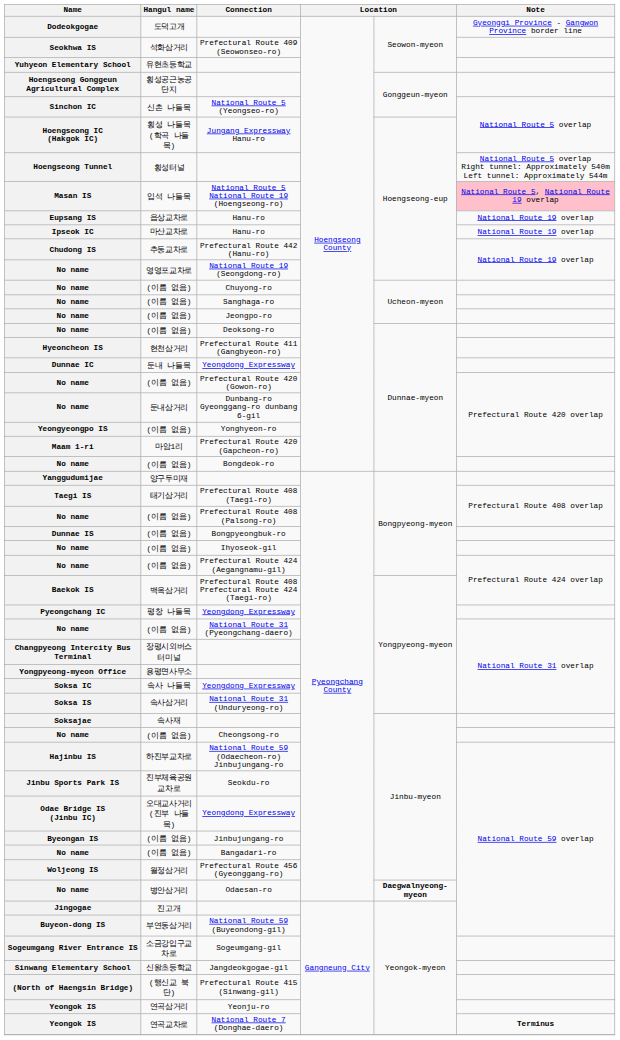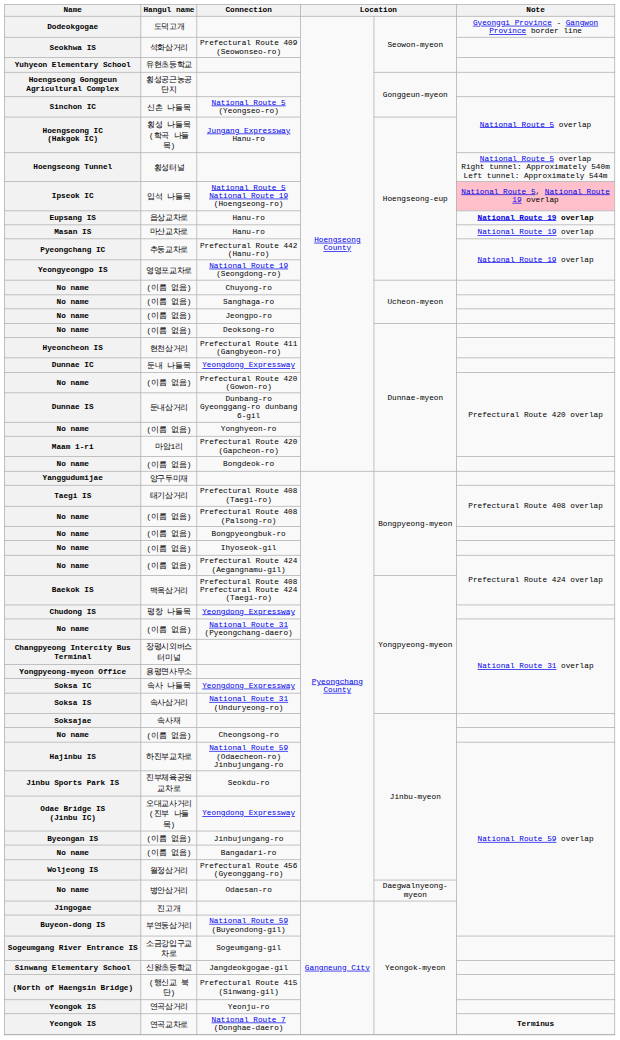National Route 5 National Route 19 (Hoengseong-ro) | Name: Masan IS -> Ipseok IC
읍상교차로 / Hanu-ro | Note: normal -> bold
마산교차로 / Hanu-ro | Name: Ipseok IC -> Masan IS
Prefectural Route 442 (Hanu-ro) | Name: Chudong IS -> Pyeongchang IC
National Route 19 (Seongdong-ro) | Name: No name -> Yeongyeongpo IS
Dunbang-ro Gyeonggang-ro dunbang 6-gil | Name: No name -> Dunnae IS
Yonghyeon-ro | Name: Yeongyeongpo IS -> No name
Bongpyeongbuk-ro | Name: Dunnae IS -> No name
평창 나들목 / Yeongdong Expressway | Name: Pyeongchang IC -> Chudong IS
Odaesan-ro | column 5: bold -> normal
